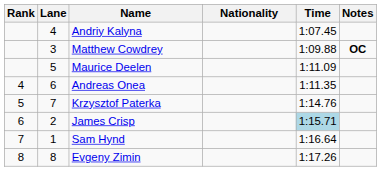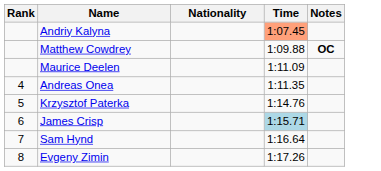- column: Lane | 4 | 3 | 5 | 6 | 7 | 2 | 1 | 8
Andriy Kalyna | Time: no background -> lightsalmon background
